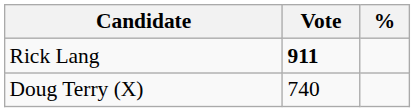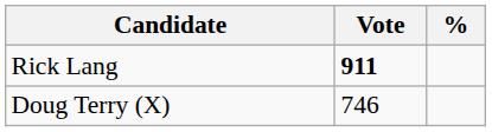Doug Terry (X) | Vote: 740 -> 746
